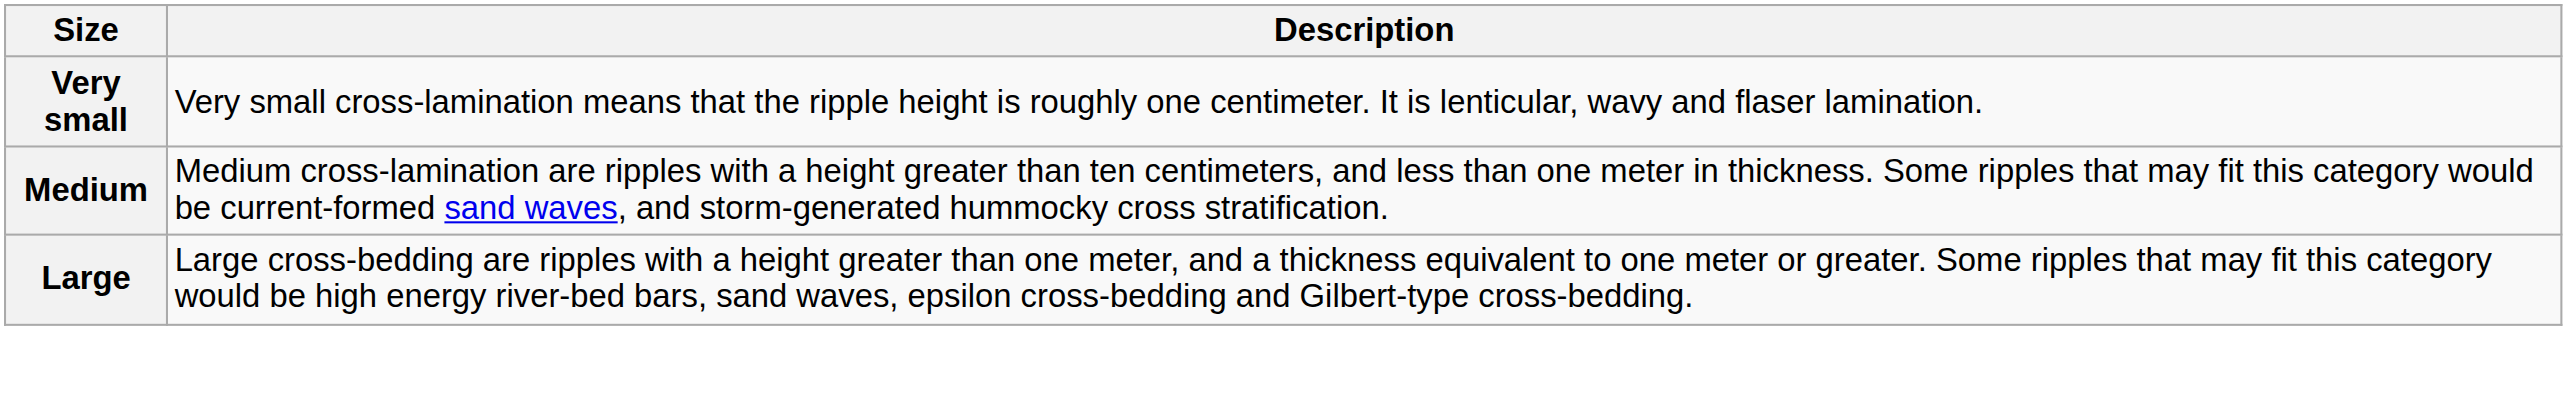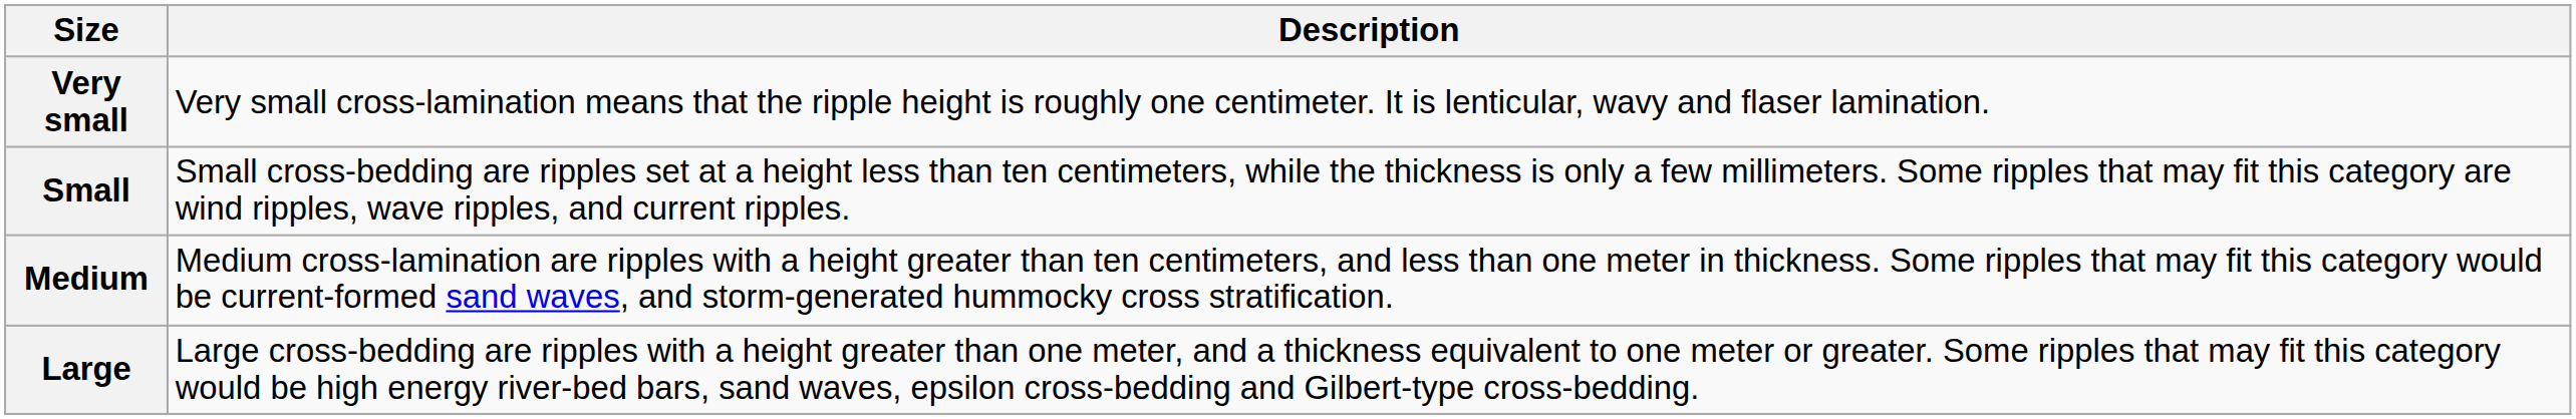+ row: Small | Small cross-bedding are ripples set at a height less than ten centimeters, while the thickness is only a few millimeters. Some ripples that may fit this category are wind ripples, wave ripples, and current ripples.
